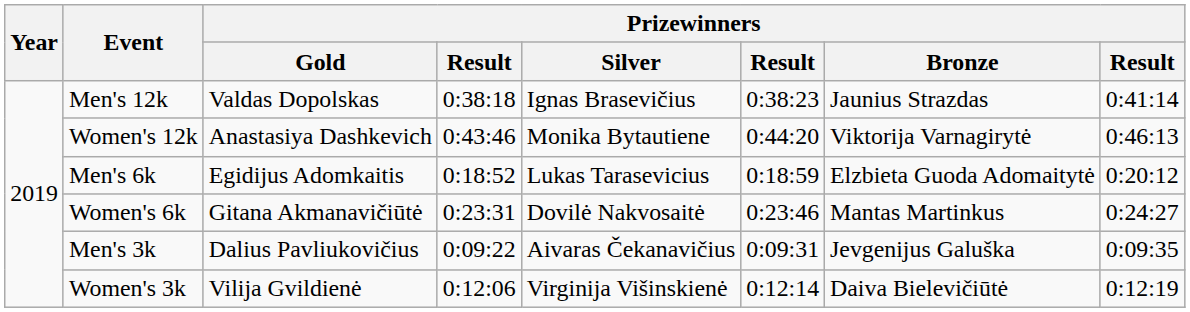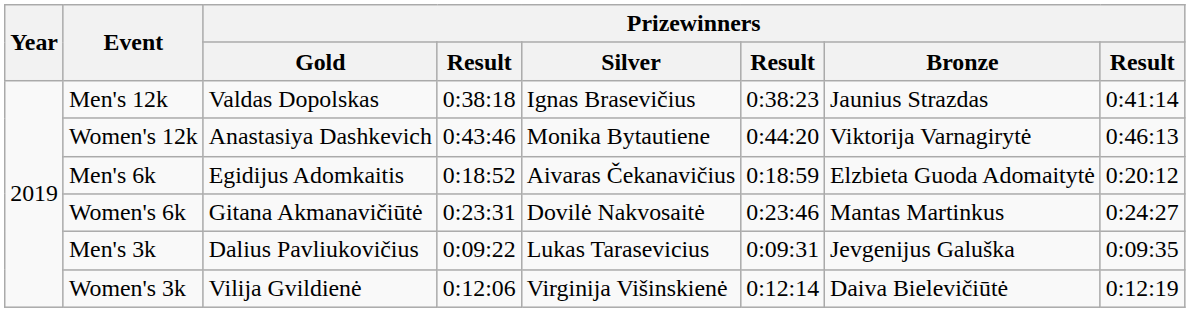Men's 6k | Prizewinners / Silver: Lukas Tarasevicius -> Aivaras Čekanavičius
Men's 3k | Prizewinners / Silver: Aivaras Čekanavičius -> Lukas Tarasevicius
